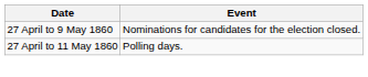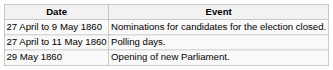+ row: 29 May 1860 | Opening of new Parliament.
